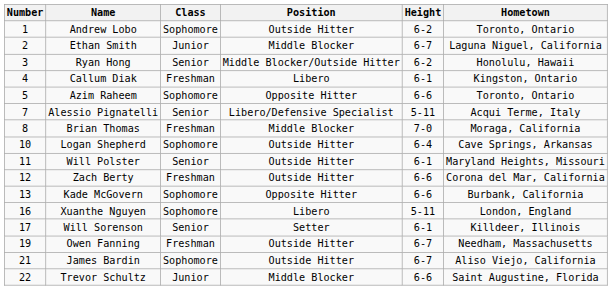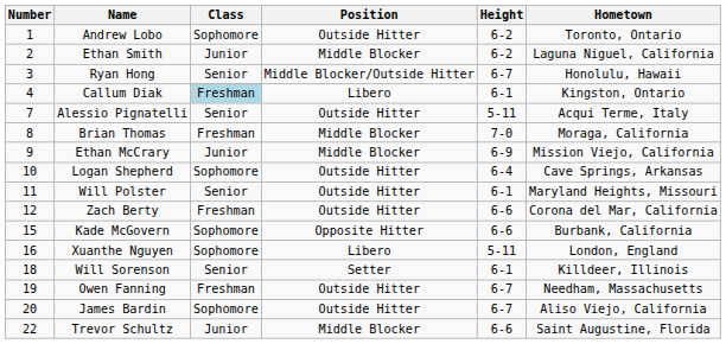Ethan Smith | Height: 6-7 -> 6-2
Ryan Hong | Height: 6-2 -> 6-7
Callum Diak | Class: no background -> lightblue background
- row: 5 | Azim Raheem | Sophomore | Opposite Hitter | 6-6 | Toronto, Ontario
Alessio Pignatelli | Position: Libero/Defensive Specialist -> Outside Hitter
+ row: 9 | Ethan McCrary | Junior | Middle Blocker | 6-9 | Mission Viejo, California
Kade McGovern | Number: 13 -> 15
Will Sorenson | Number: 17 -> 18
James Bardin | Number: 21 -> 20
